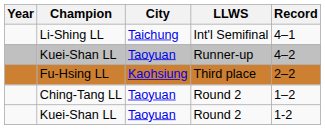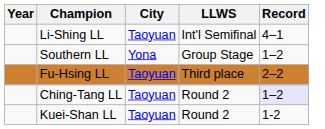Li-Shing LL | City: Taichung -> Taoyuan
+ row: Southern LL | Yona | Group Stage | 1–2
- row: Kuei-Shan LL | Taoyuan | Runner-up | 4–2
Fu-Hsing LL | City: Kaohsiung -> Taoyuan
Ching-Tang LL | Record: no background -> lavender background
